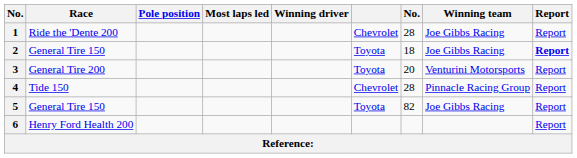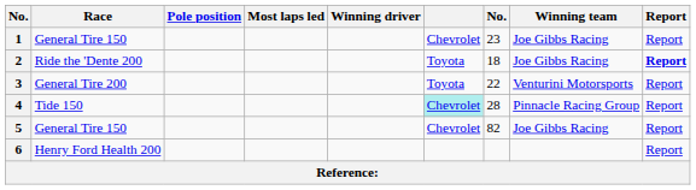1 | Race: Ride the 'Dente 200 -> General Tire 150
1 | column 7: 28 -> 23
2 | Race: General Tire 150 -> Ride the 'Dente 200
3 | column 7: 20 -> 22
4 | column 6: no background -> paleturquoise background
5 | column 6: Toyota -> Chevrolet
